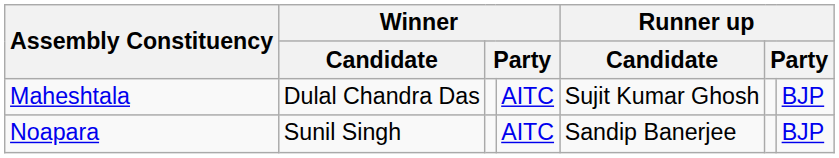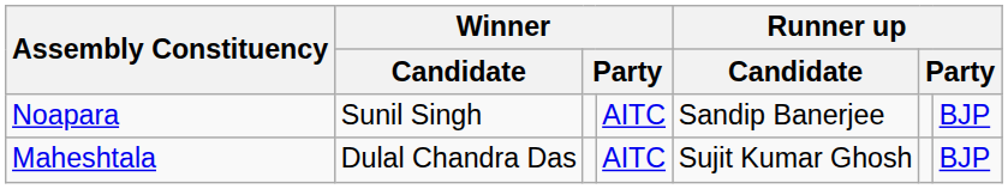rows swapped: Noapara <-> Maheshtala
